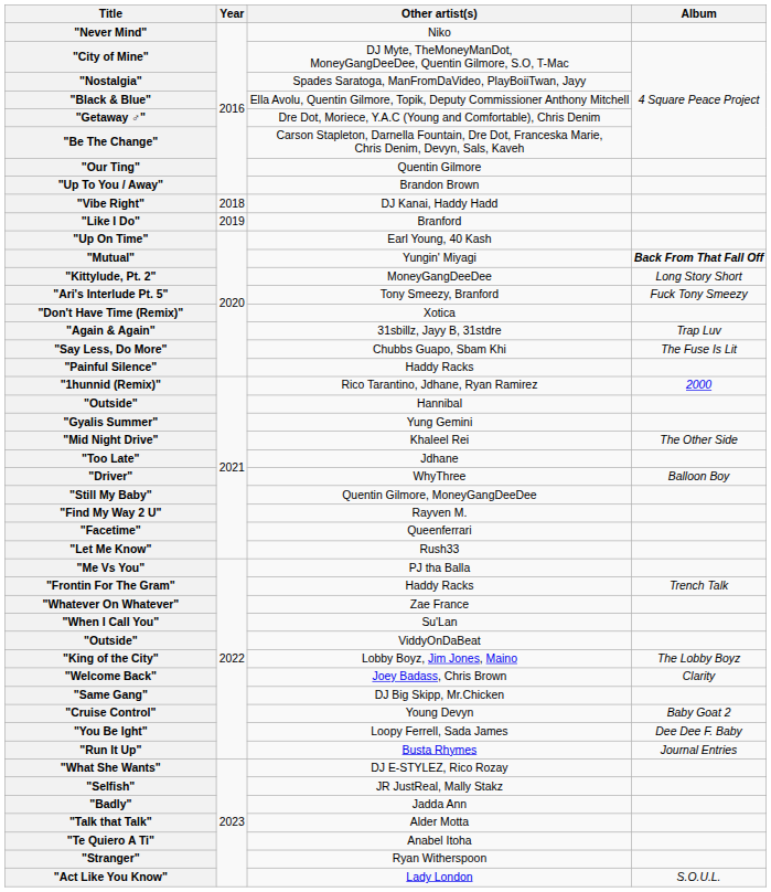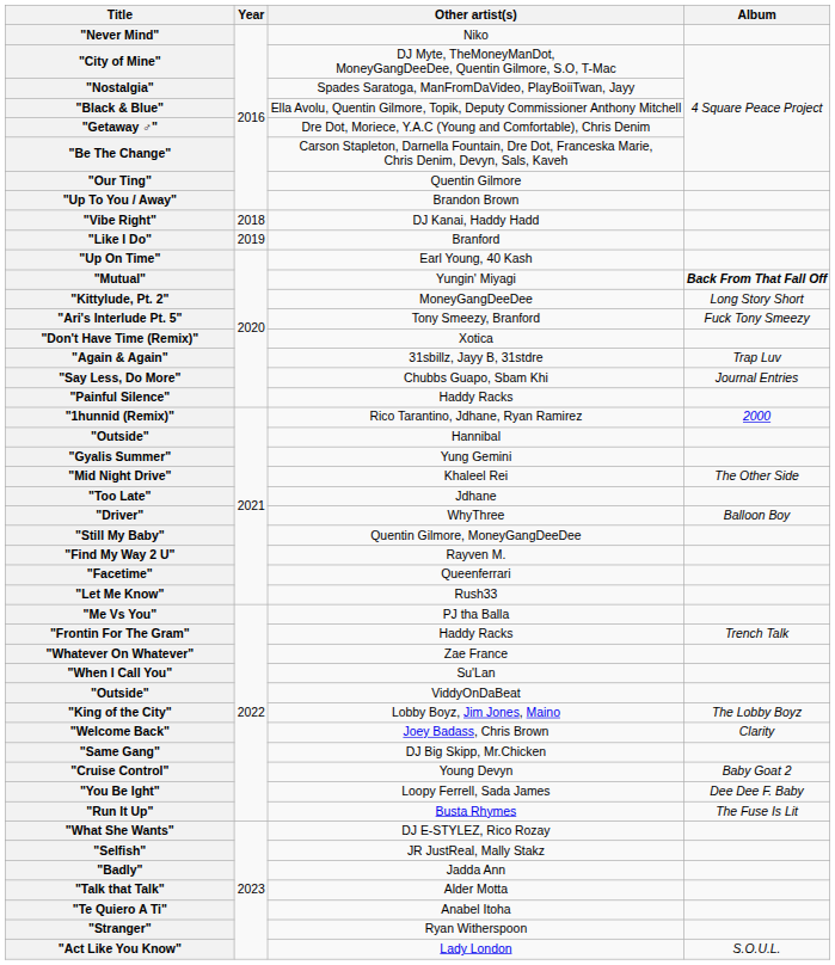"Say Less, Do More" | Album: The Fuse Is Lit -> Journal Entries
"Run It Up" | Album: Journal Entries -> The Fuse Is Lit
